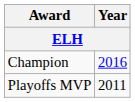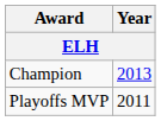Champion | Year: 2016 -> 2013
